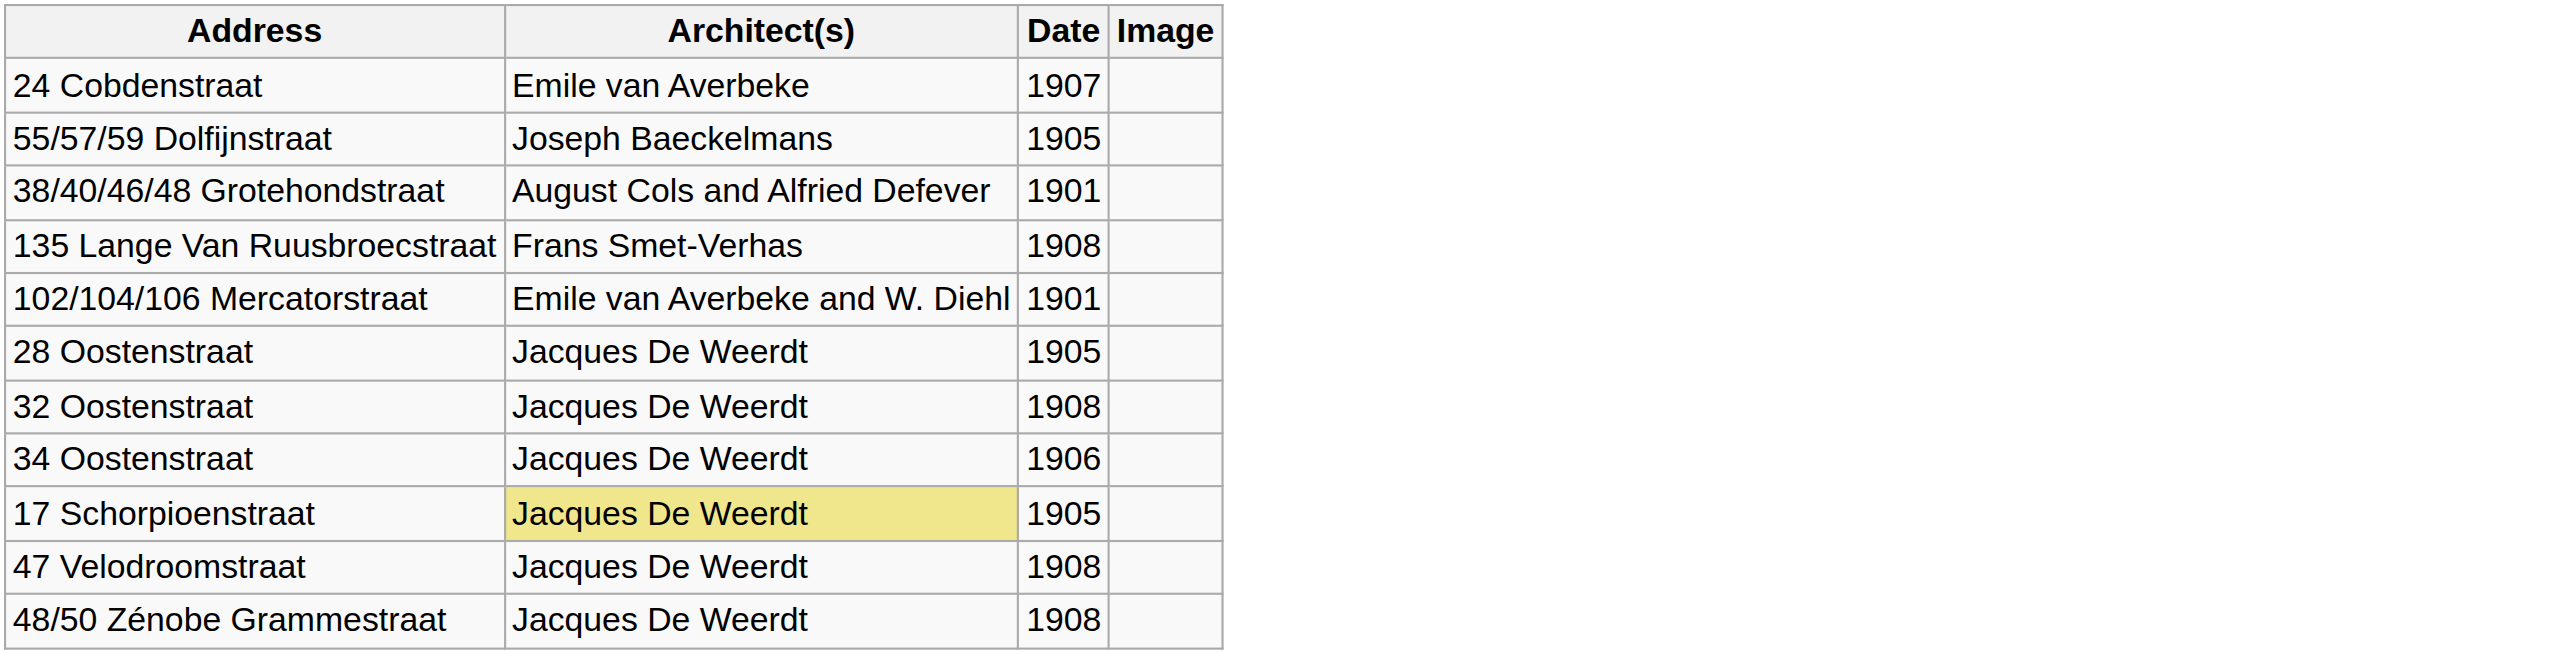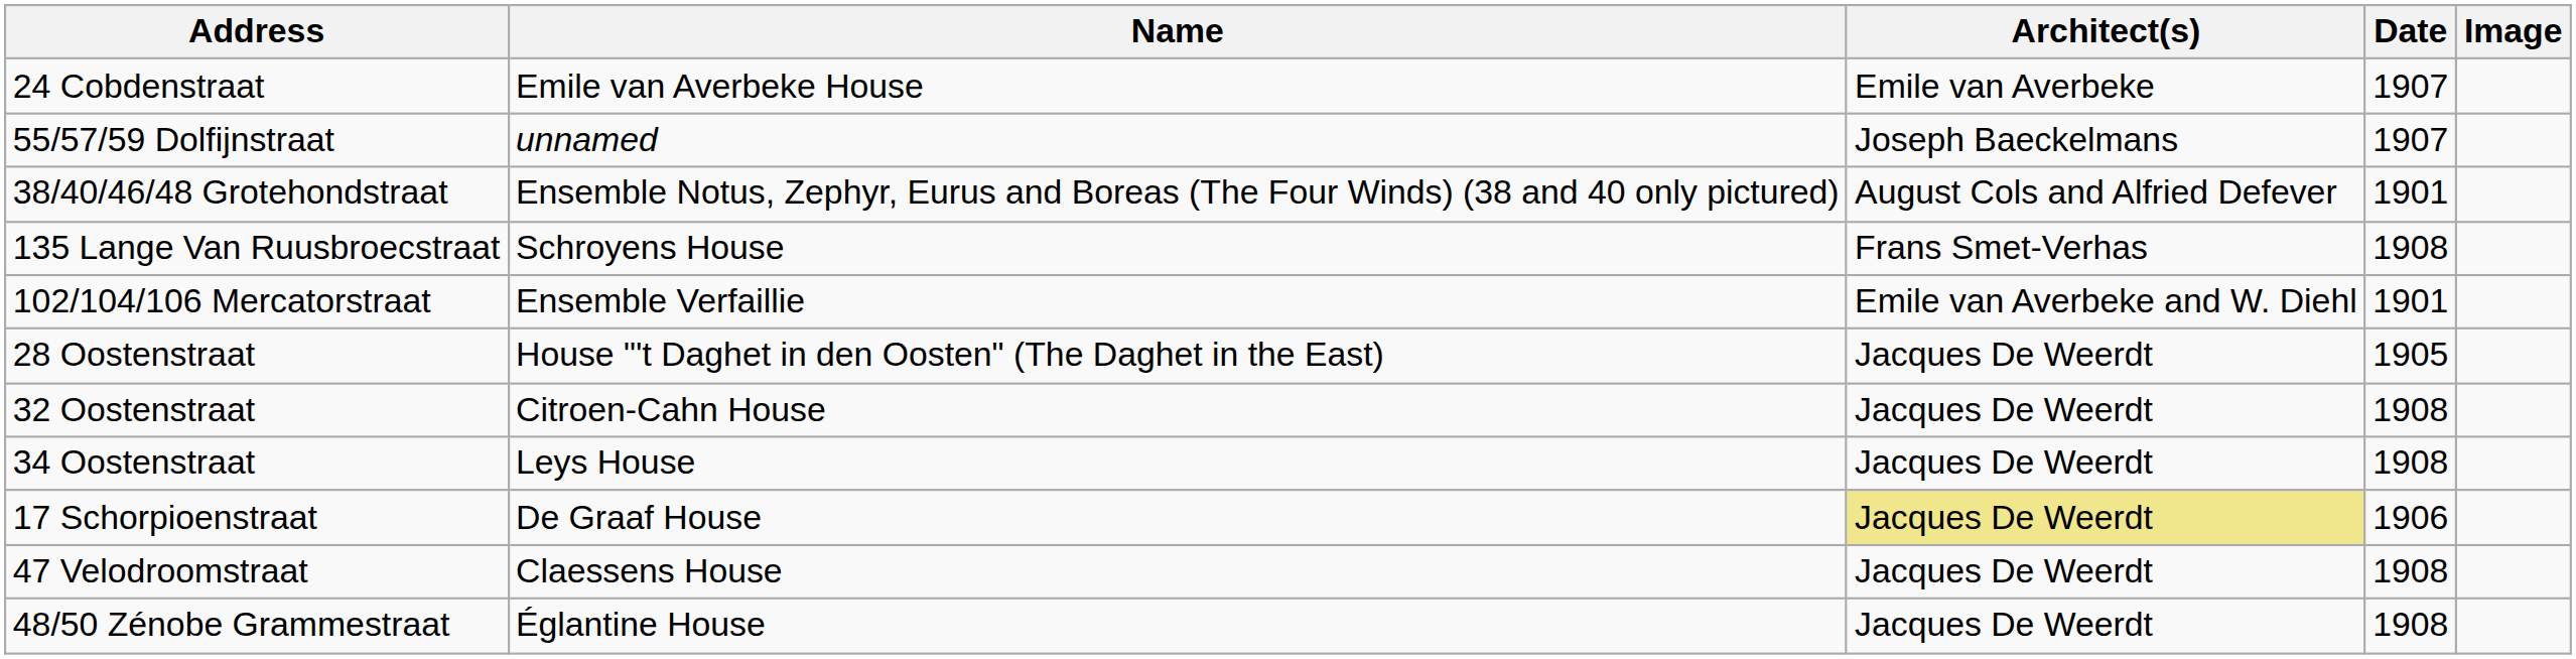+ column: Name | Emile van Averbeke House | unnamed | Ensemble Notus, Zephyr, Eurus and Boreas (The Four Winds) (38 and 40 only pictured) | Schroyens House | Ensemble Verfaillie | House "'t Daghet in den Oosten" (The Daghet in the East) | Citroen-Cahn House | Leys House | De Graaf House | Claessens House | Églantine House
55/57/59 Dolfijnstraat | Date: 1905 -> 1907
34 Oostenstraat | Date: 1906 -> 1908
17 Schorpioenstraat | Date: 1905 -> 1906
